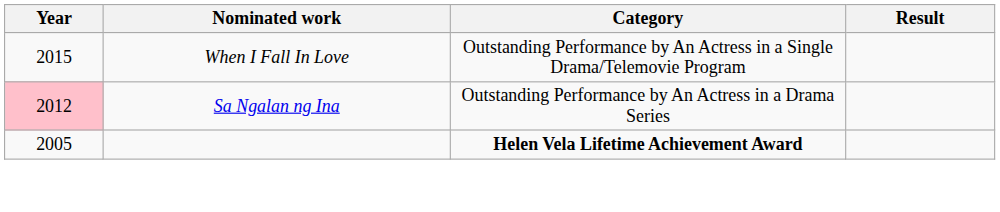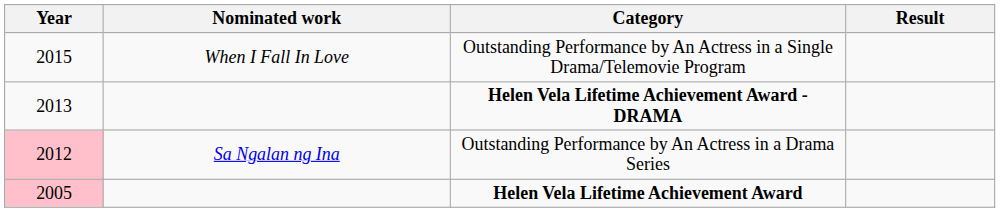+ row: 2013 | Helen Vela Lifetime Achievement Award - DRAMA
Helen Vela Lifetime Achievement Award | Year: no background -> pink background
